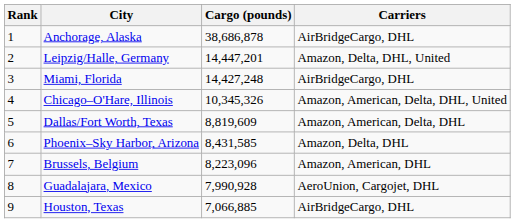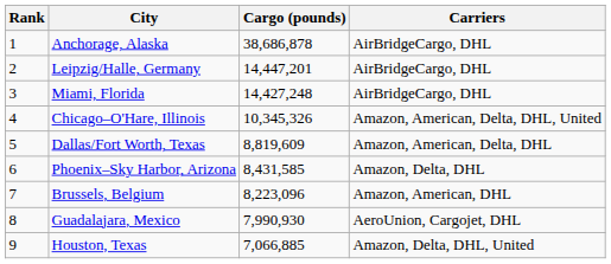Leipzig/Halle, Germany | Carriers: Amazon, Delta, DHL, United -> AirBridgeCargo, DHL
Guadalajara, Mexico | Cargo (pounds): 7,990,928 -> 7,990,930
Houston, Texas | Carriers: AirBridgeCargo, DHL -> Amazon, Delta, DHL, United
